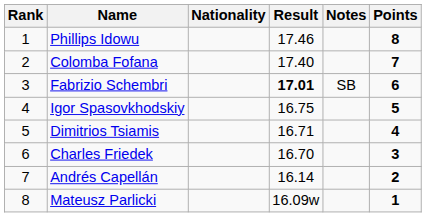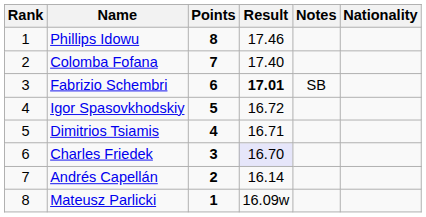columns swapped: Nationality <-> Points
Igor Spasovkhodskiy | Result: 16.75 -> 16.72
Charles Friedek | Result: no background -> lavender background
